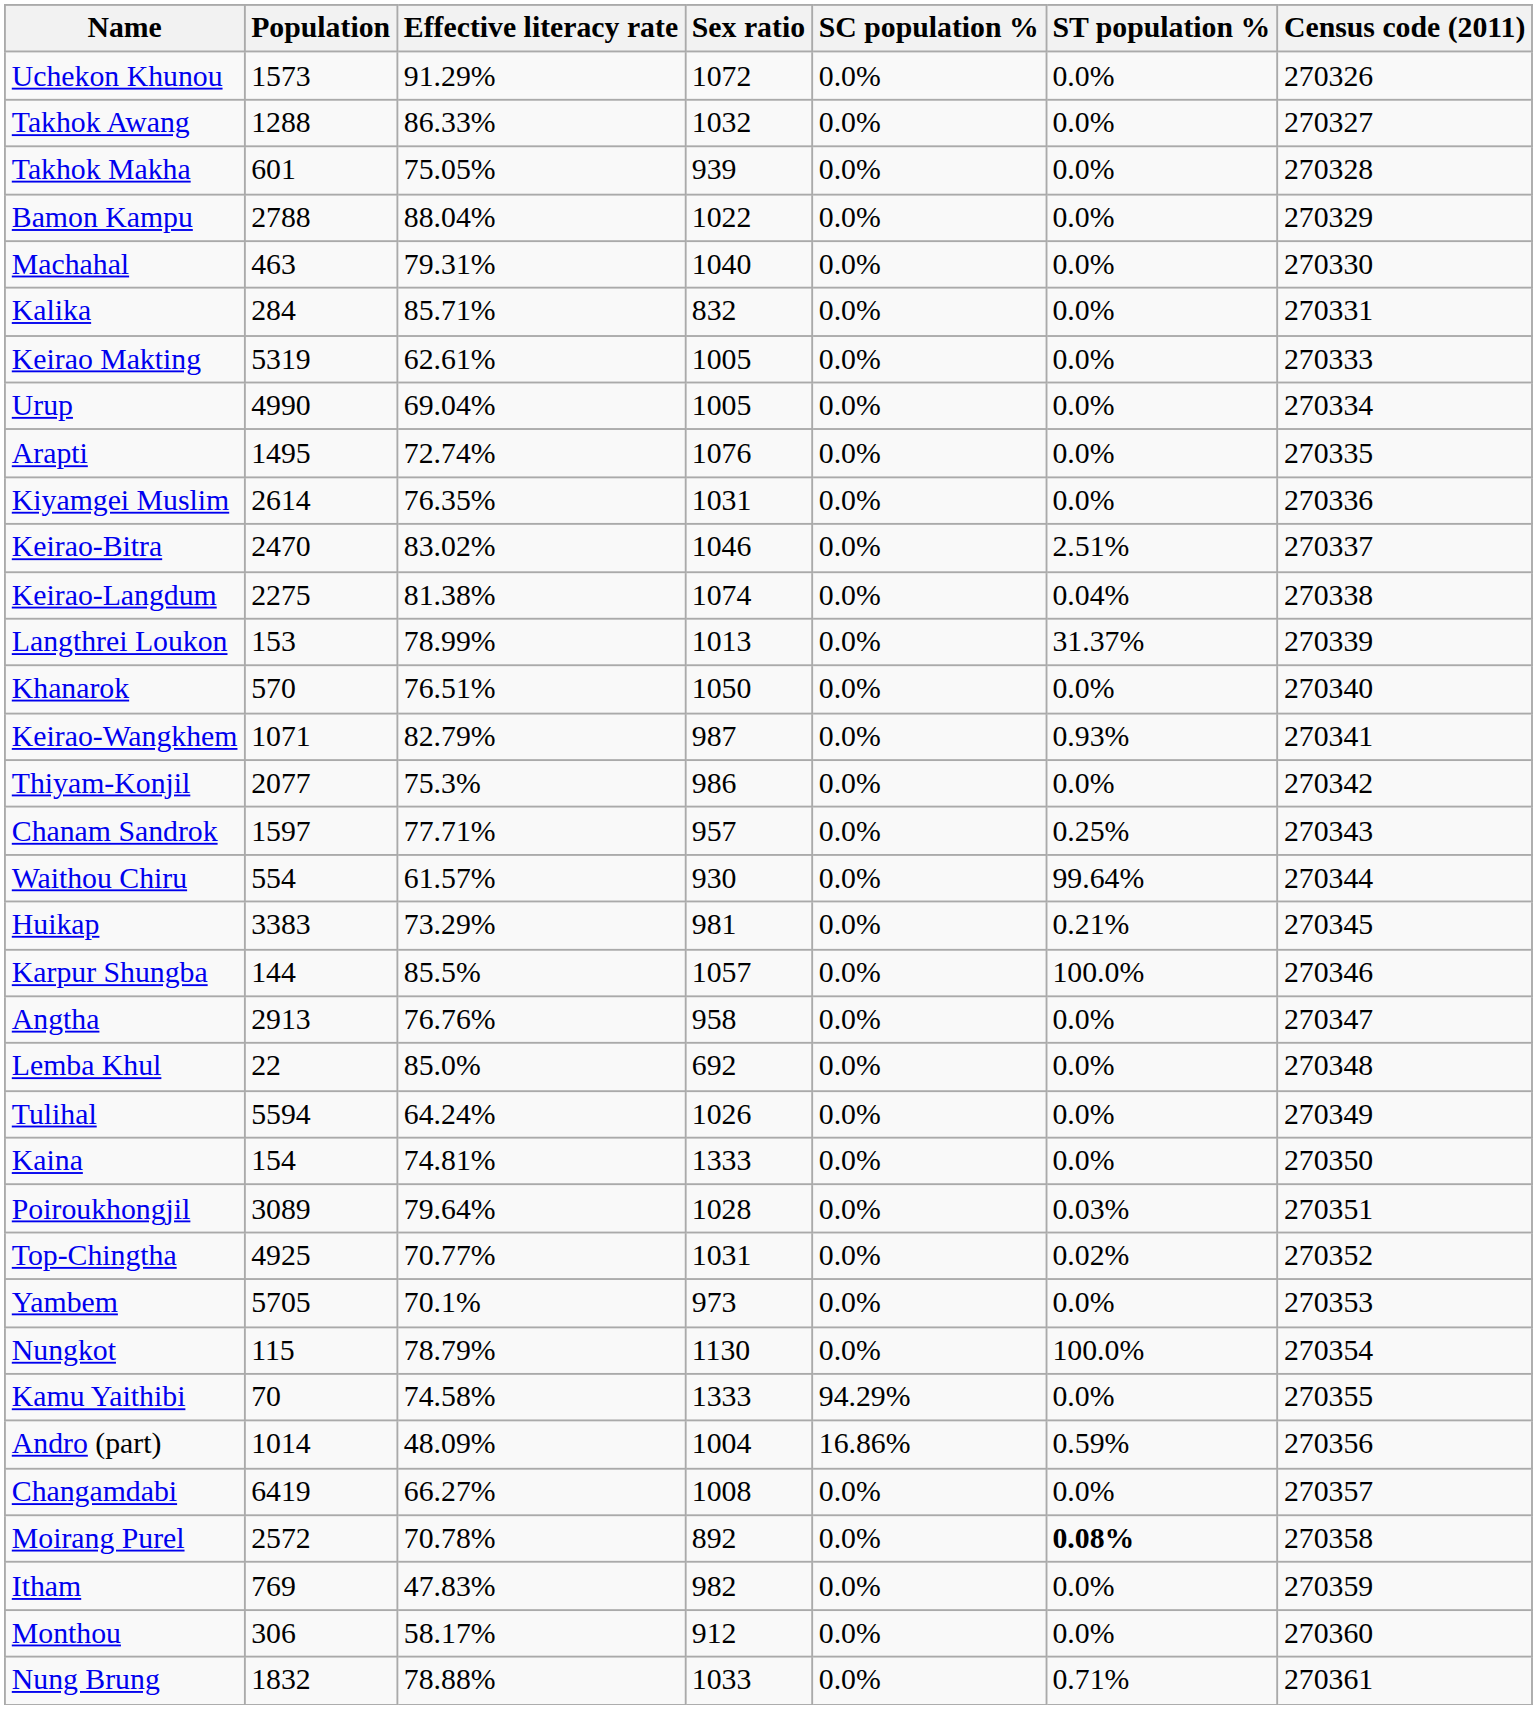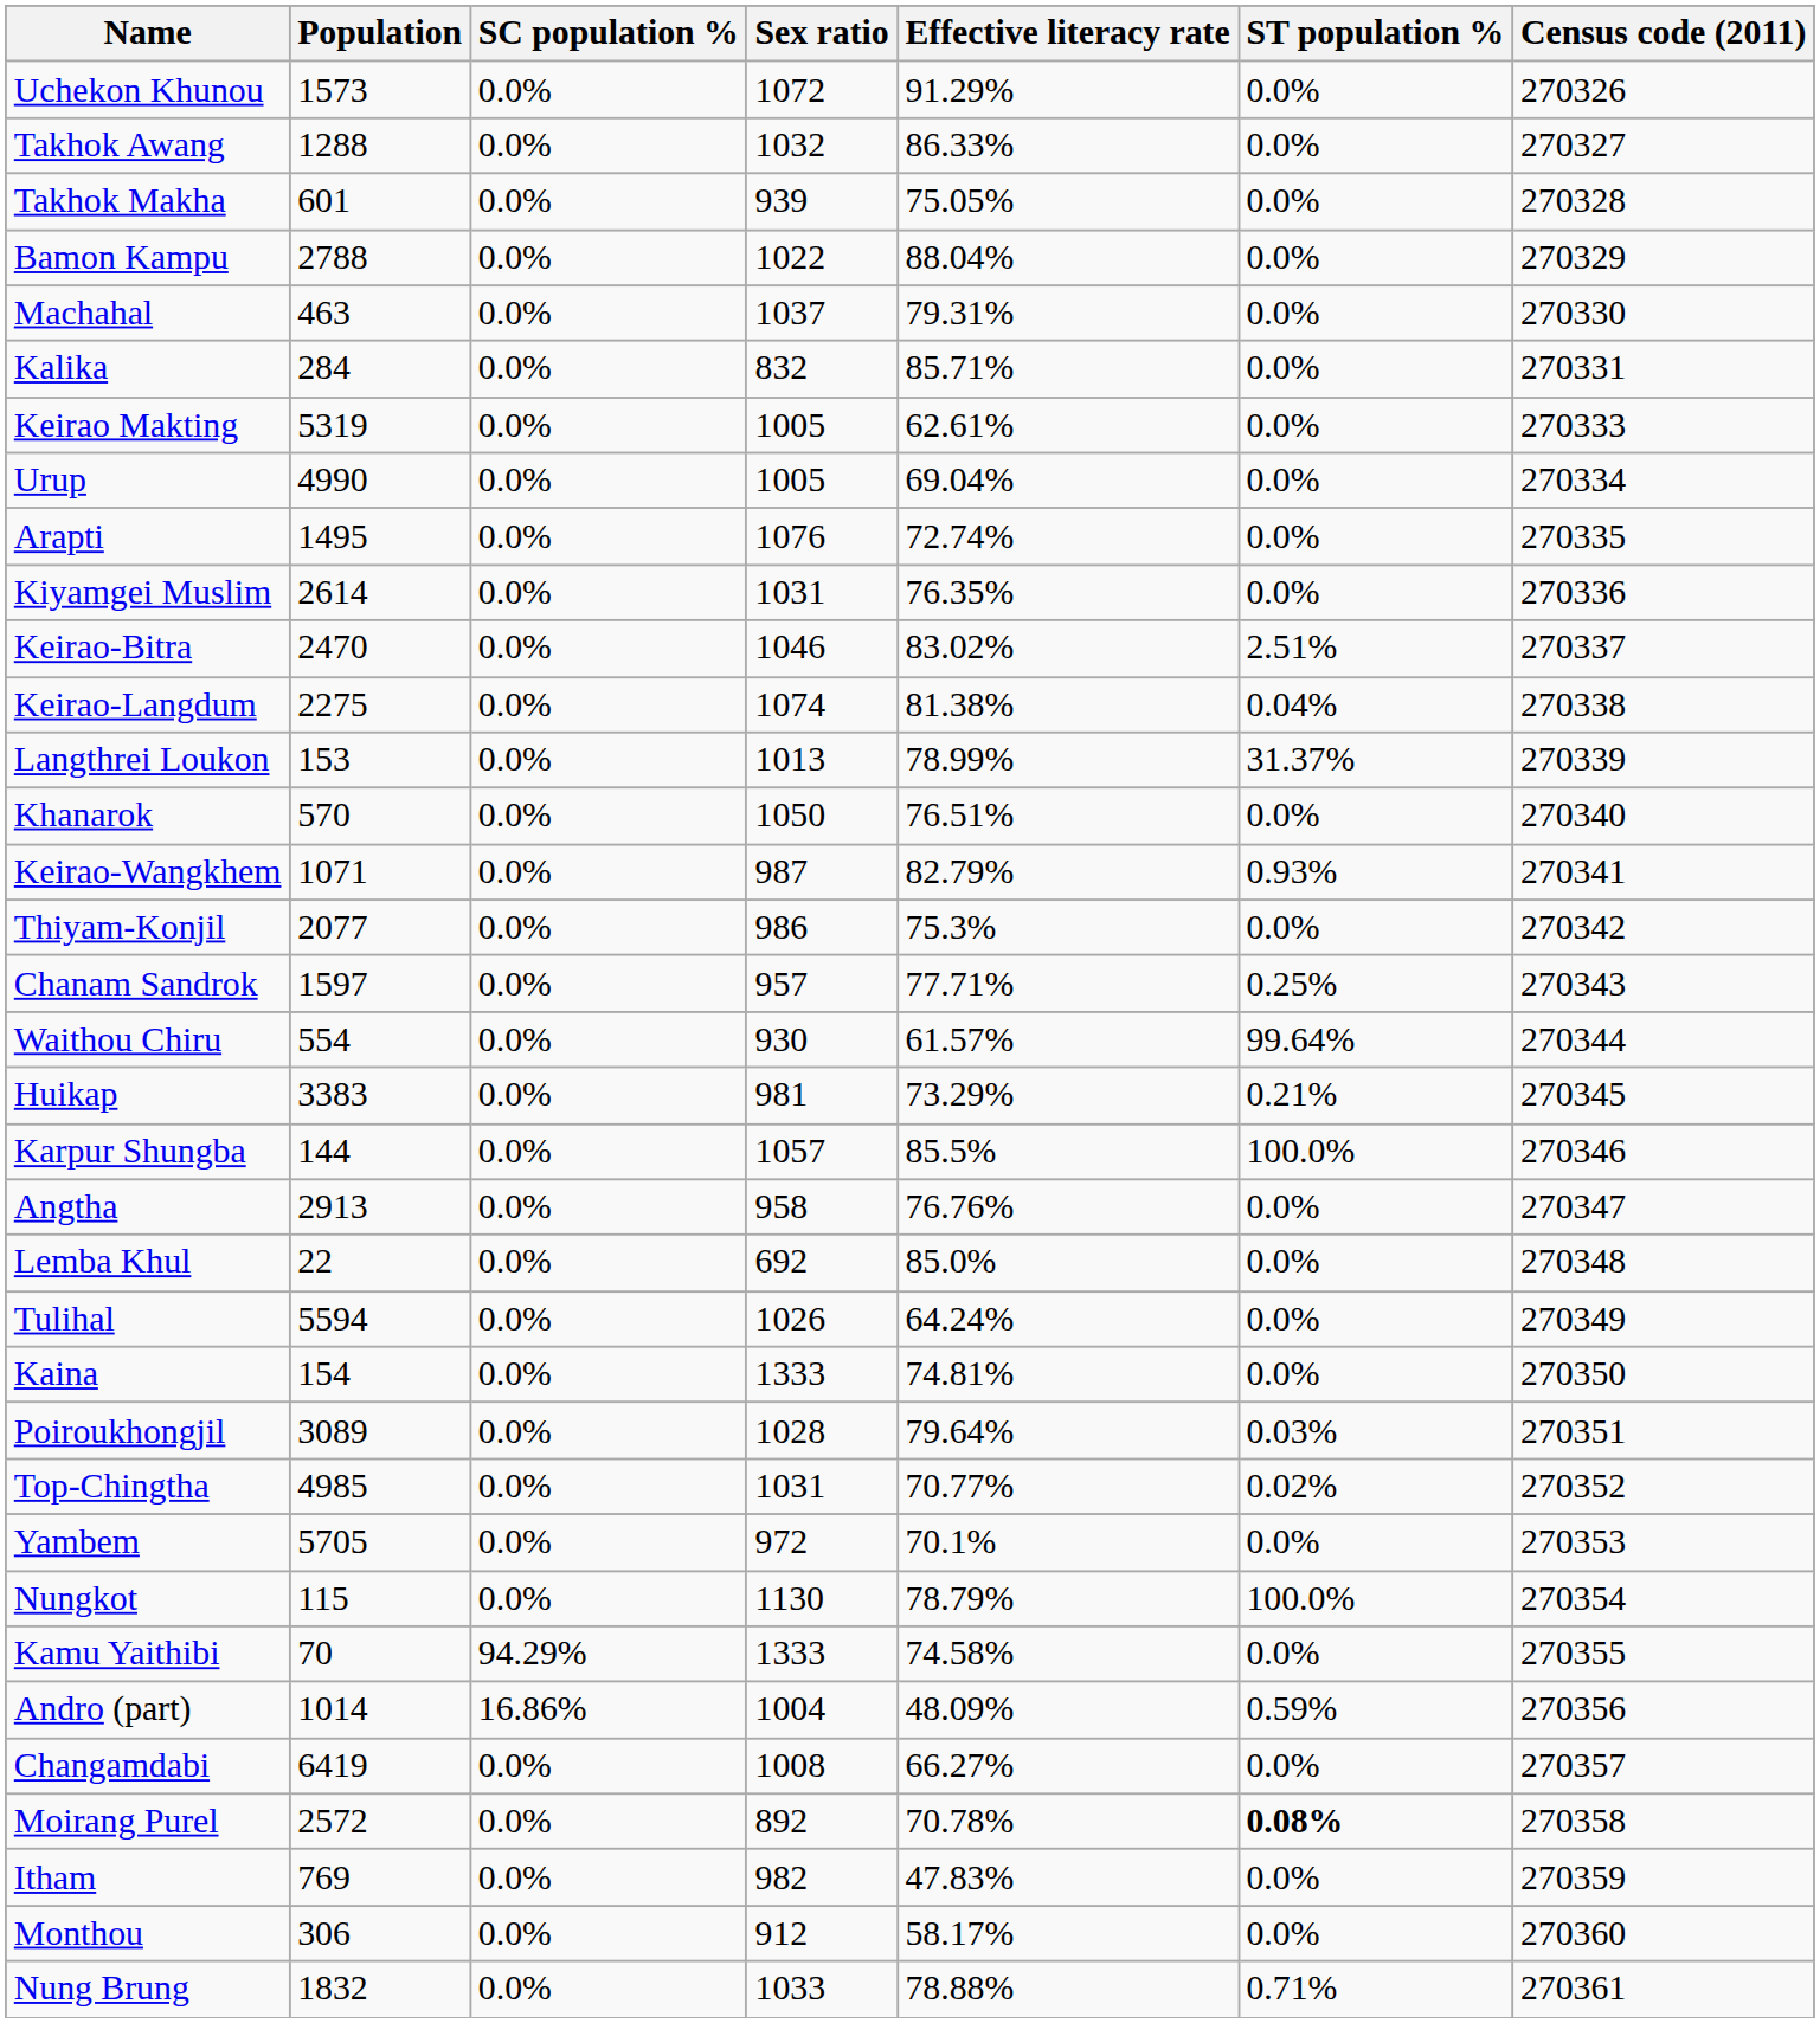columns swapped: Effective literacy rate <-> SC population %
Machahal | Sex ratio: 1040 -> 1037
Top-Chingtha | Population: 4925 -> 4985
Yambem | Sex ratio: 973 -> 972
